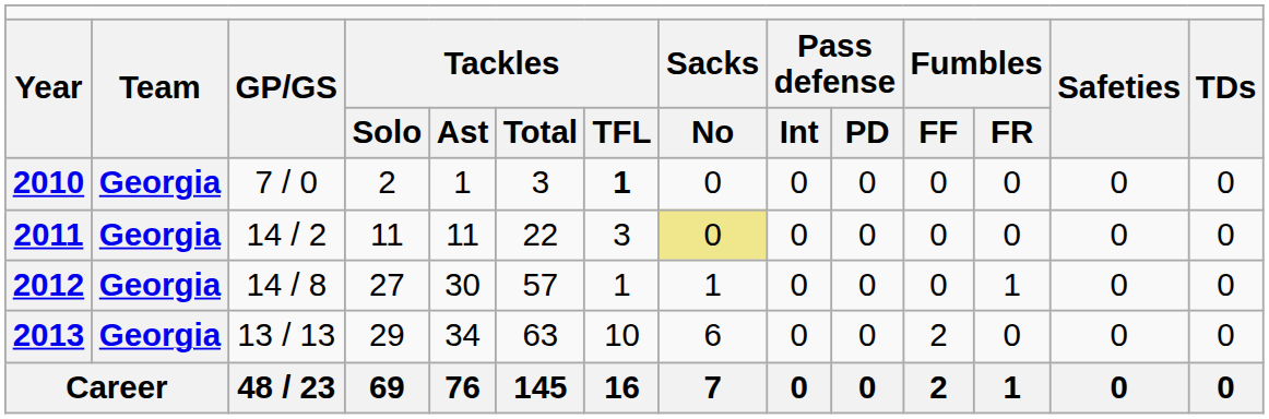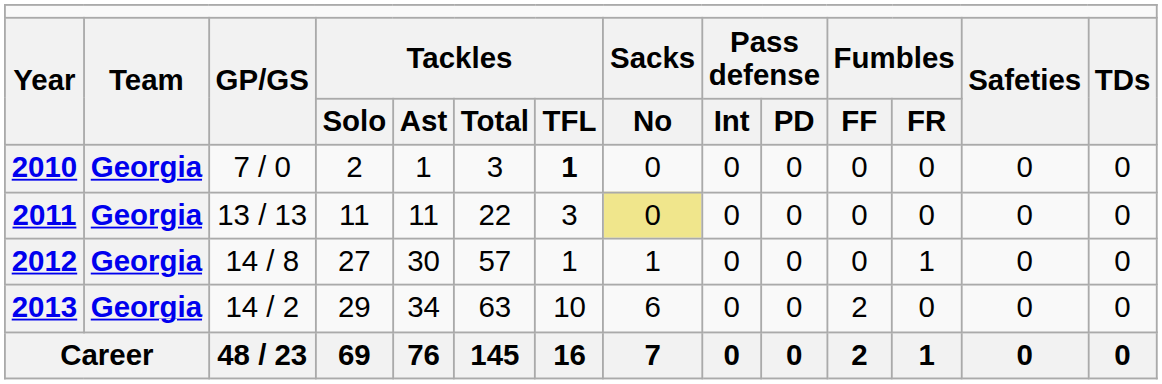2011 | column 3: 14 / 2 -> 13 / 13
2013 | column 3: 13 / 13 -> 14 / 2
